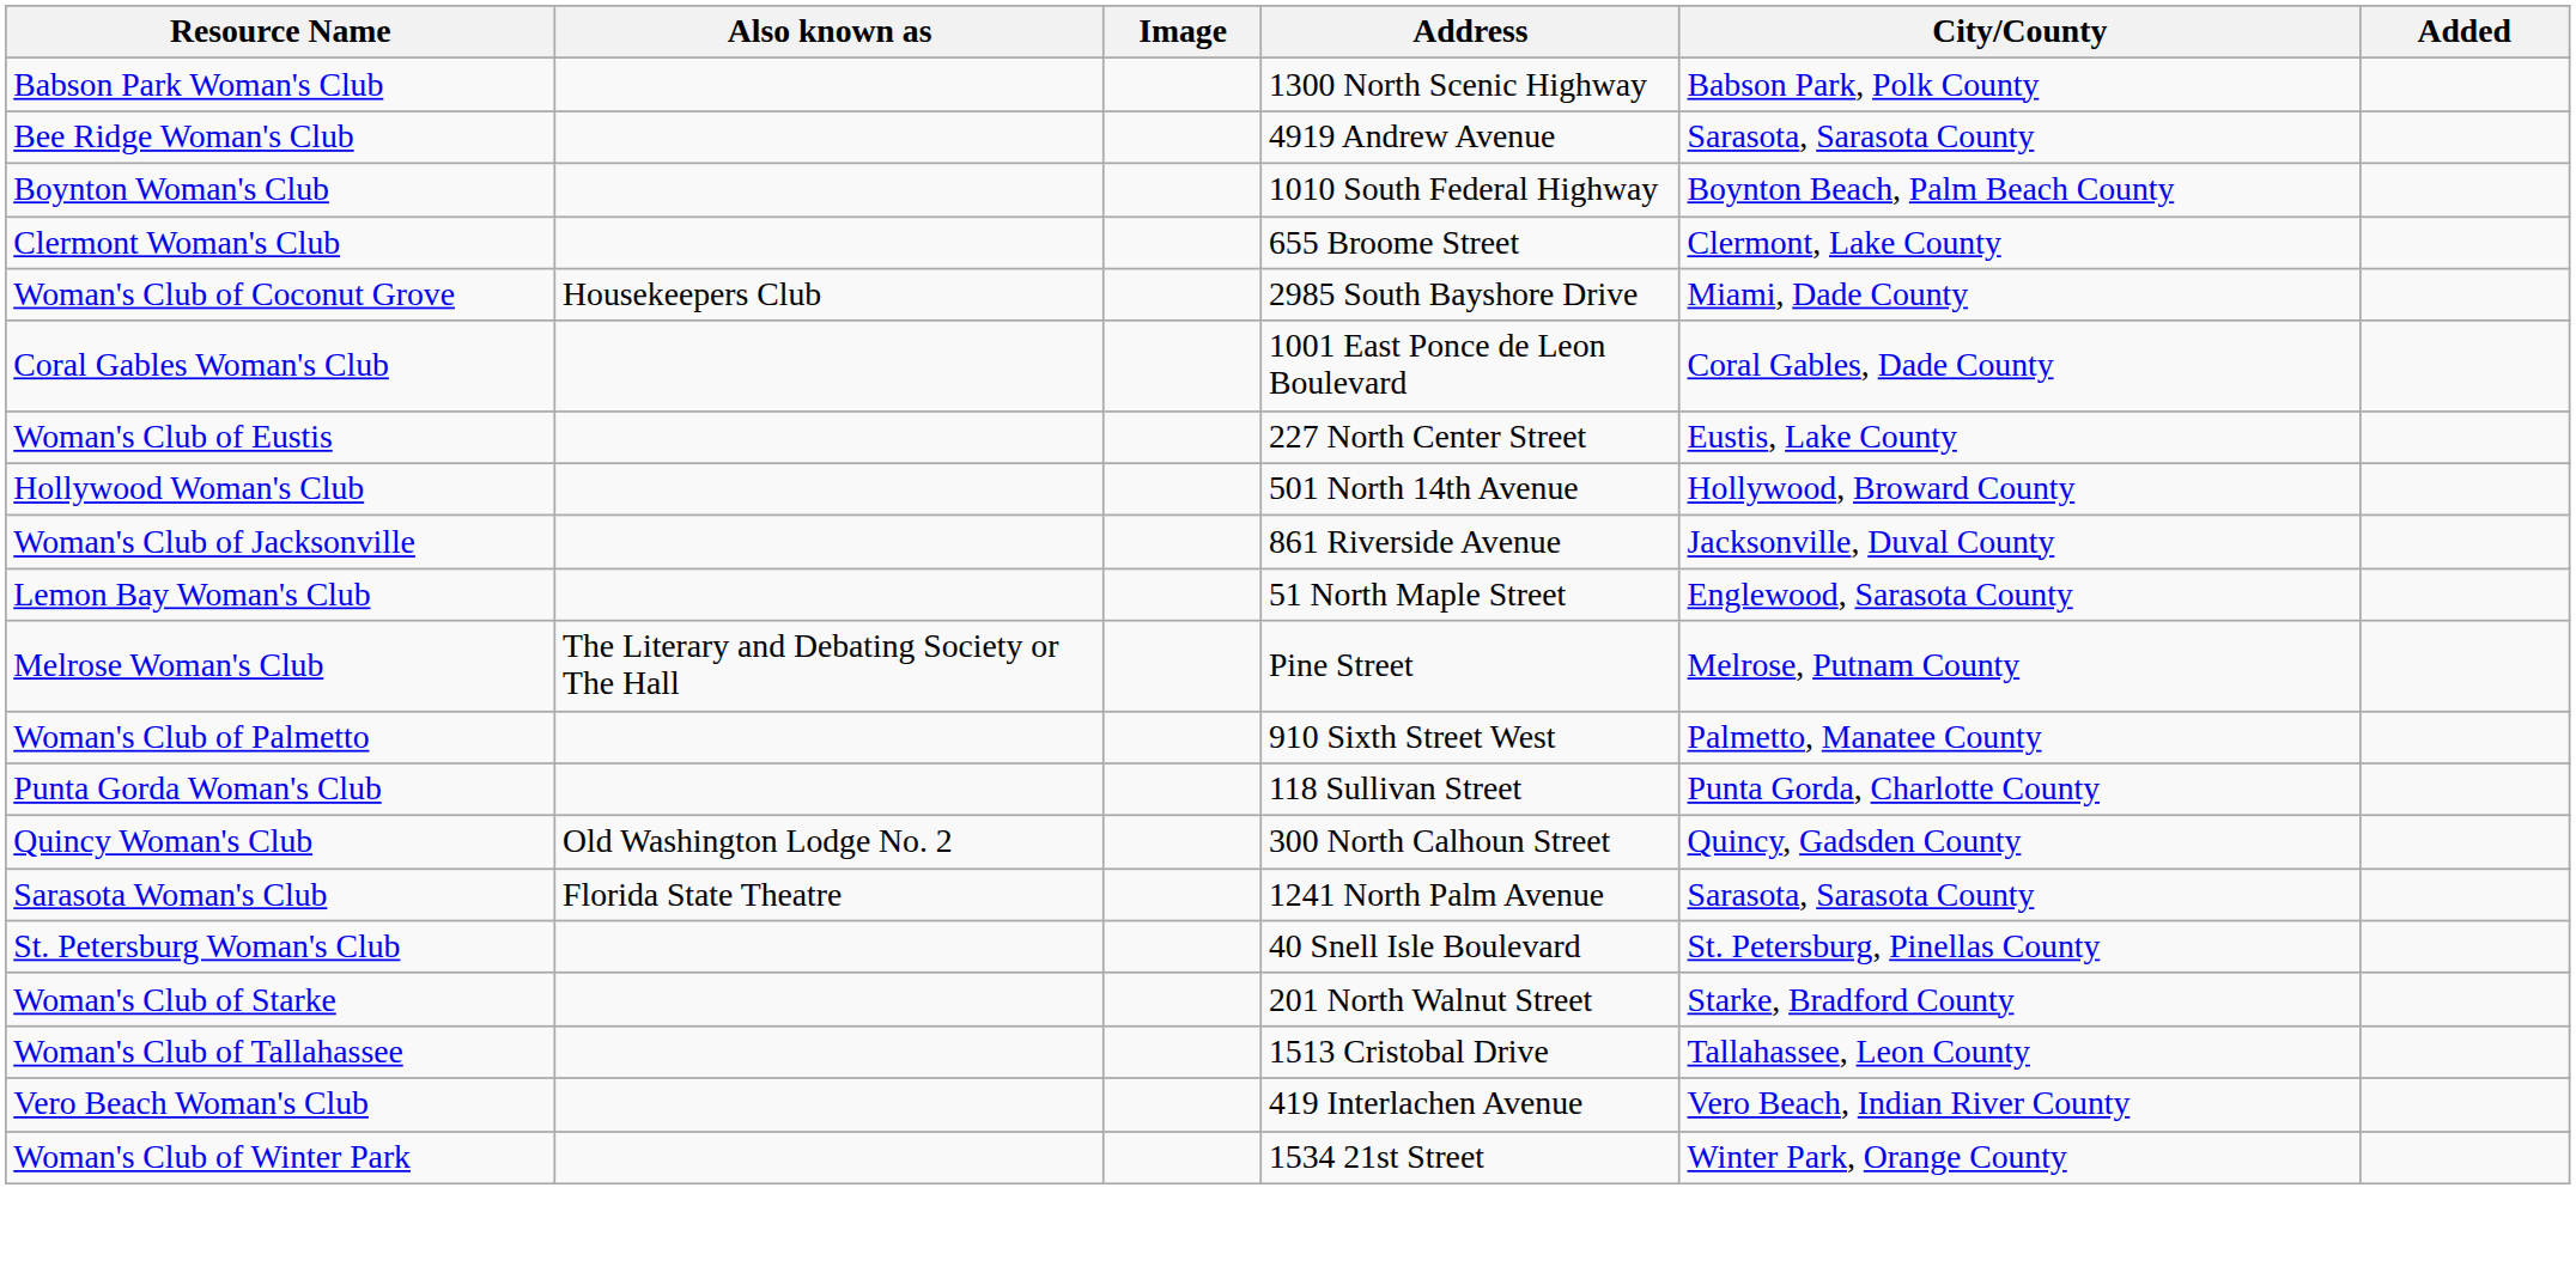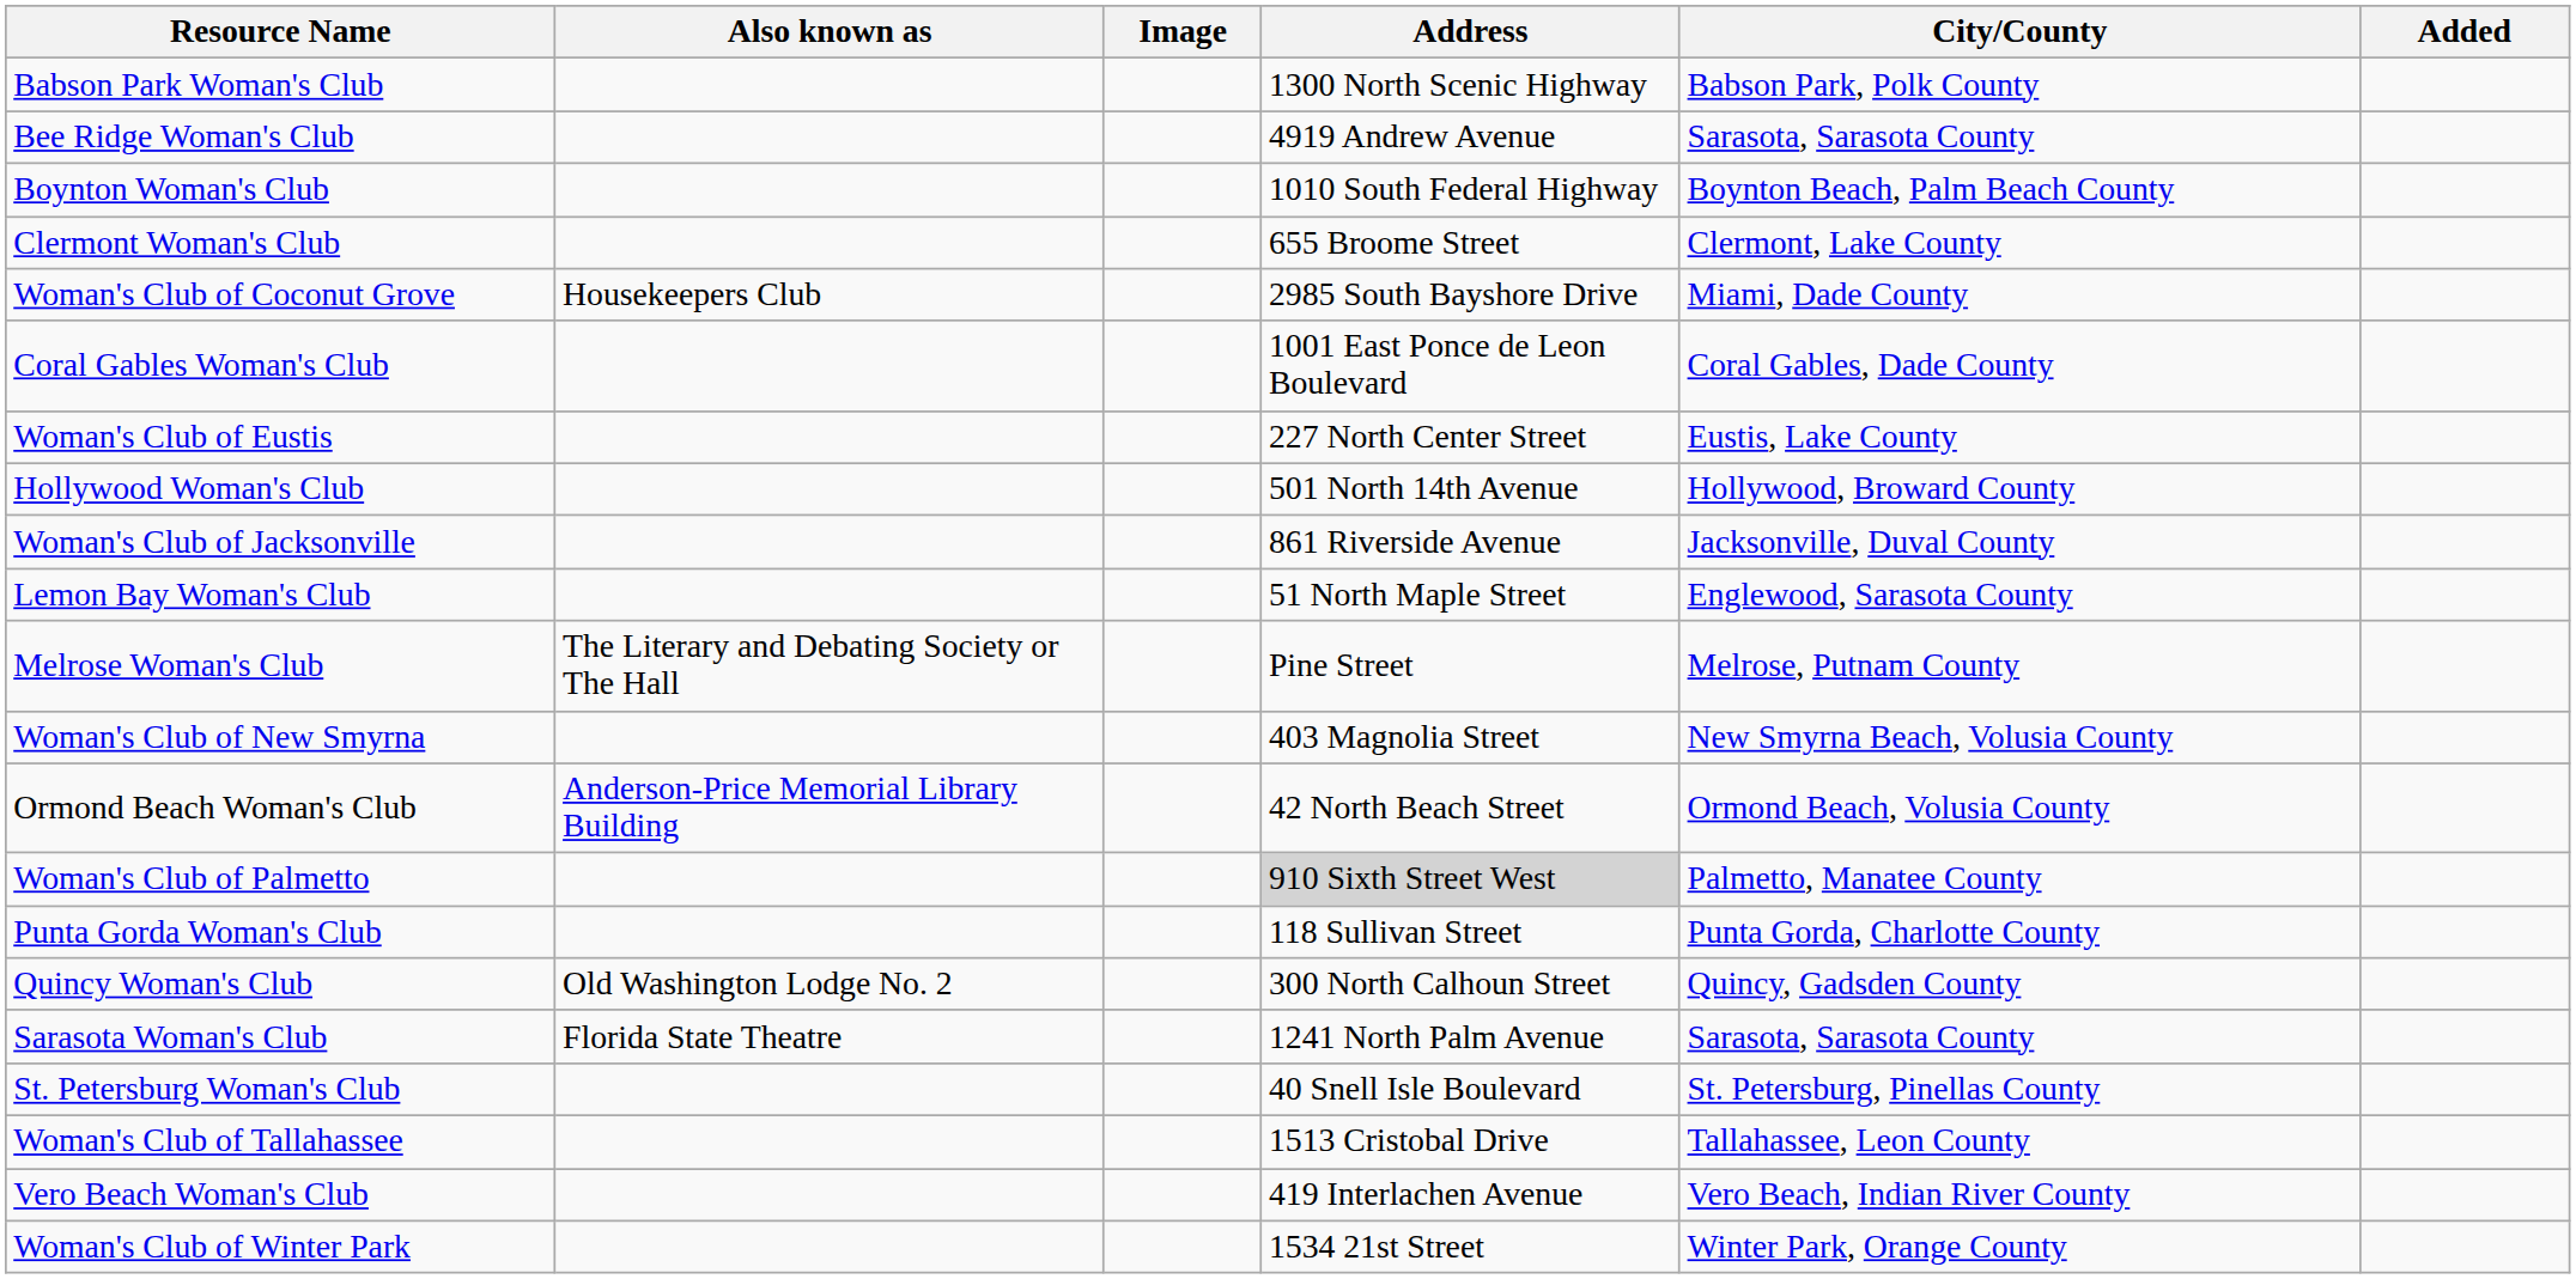+ row: Woman's Club of New Smyrna | 403 Magnolia Street | New Smyrna Beach, Volusia County
+ row: Ormond Beach Woman's Club | Anderson-Price Memorial Library Building | 42 North Beach Street | Ormond Beach, Volusia County
Woman's Club of Palmetto | Address: no background -> lightgrey background
- row: Woman's Club of Starke | 201 North Walnut Street | Starke, Bradford County
